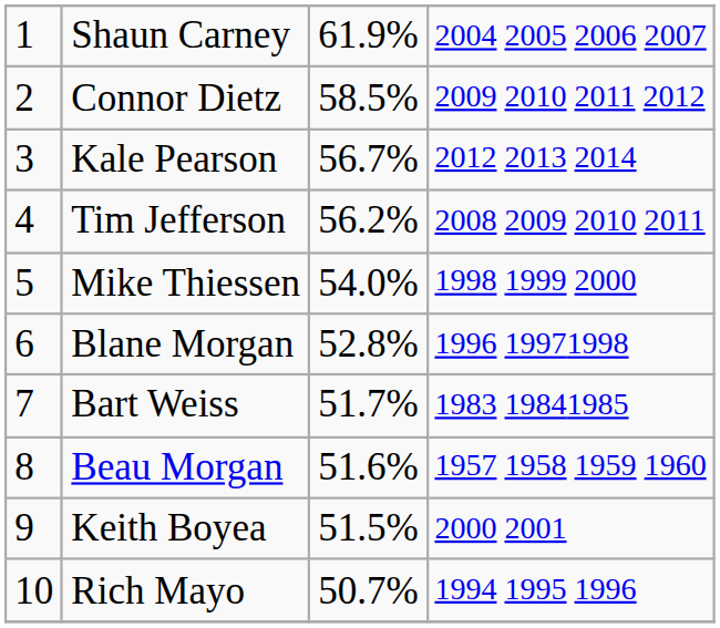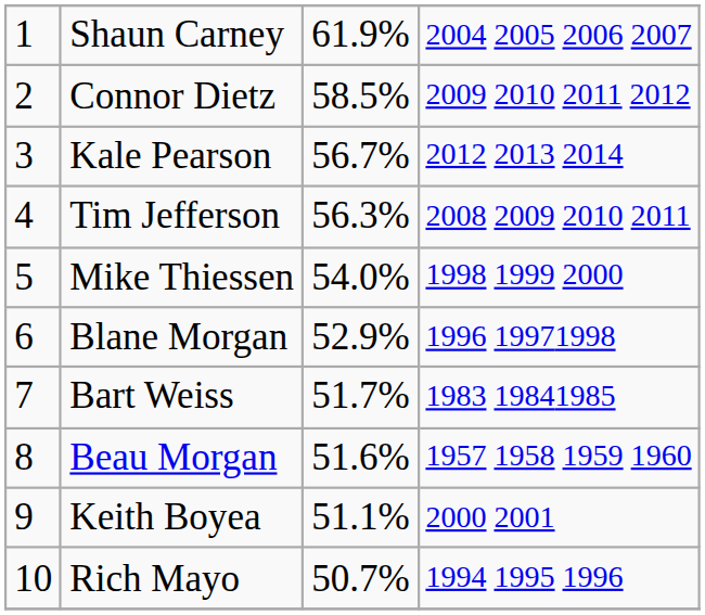Tim Jefferson | column 3: 56.2% -> 56.3%
Blane Morgan | column 3: 52.8% -> 52.9%
Keith Boyea | column 3: 51.5% -> 51.1%
